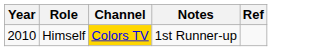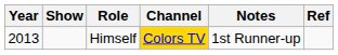+ column: Show
Himself | Year: 2010 -> 2013
